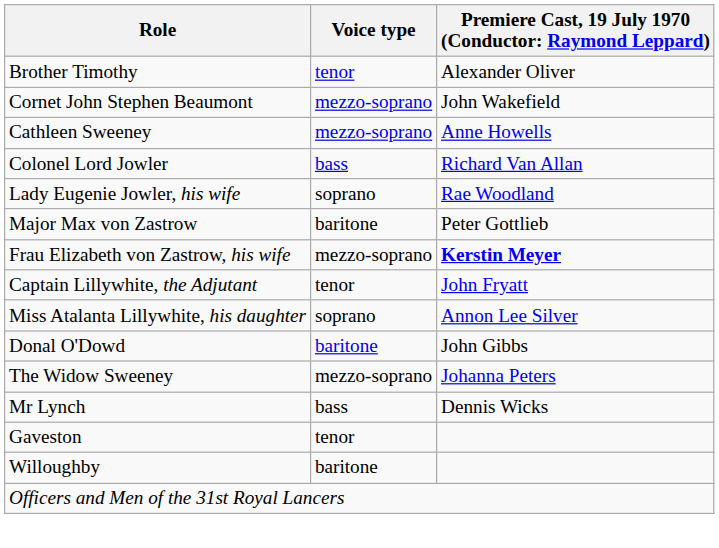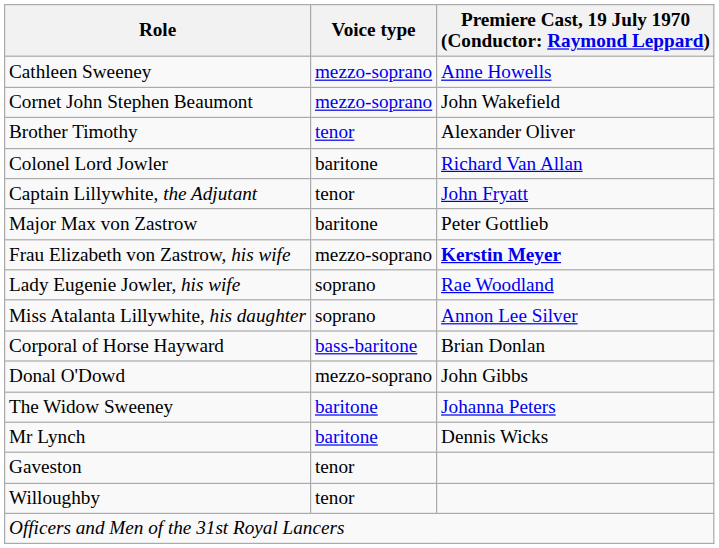rows swapped: Brother Timothy <-> Cathleen Sweeney
Colonel Lord Jowler | Voice type: bass -> baritone
rows swapped: Lady Eugenie Jowler, his wife <-> Captain Lillywhite, the Adjutant
+ row: Corporal of Horse Hayward | bass-baritone | Brian Donlan
Donal O'Dowd | Voice type: baritone -> mezzo-soprano
The Widow Sweeney | Voice type: mezzo-soprano -> baritone
Mr Lynch | Voice type: bass -> baritone
Willoughby | Voice type: baritone -> tenor
